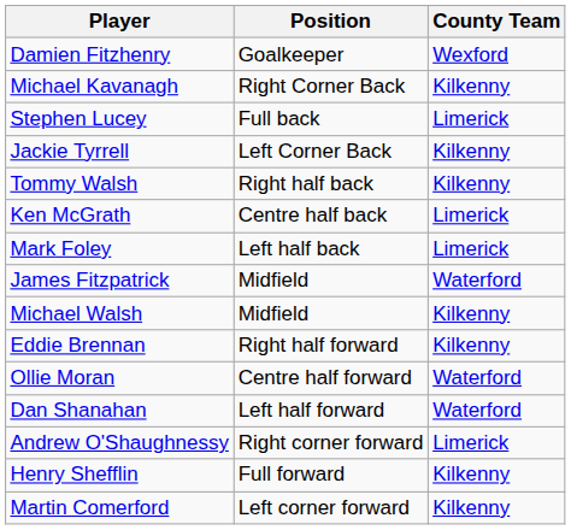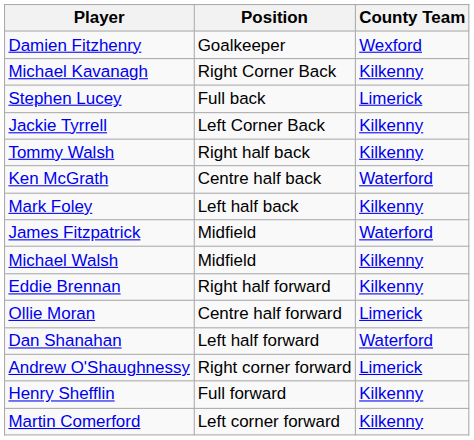Ken McGrath | County Team: Limerick -> Waterford
Mark Foley | County Team: Limerick -> Kilkenny
Ollie Moran | County Team: Waterford -> Limerick
